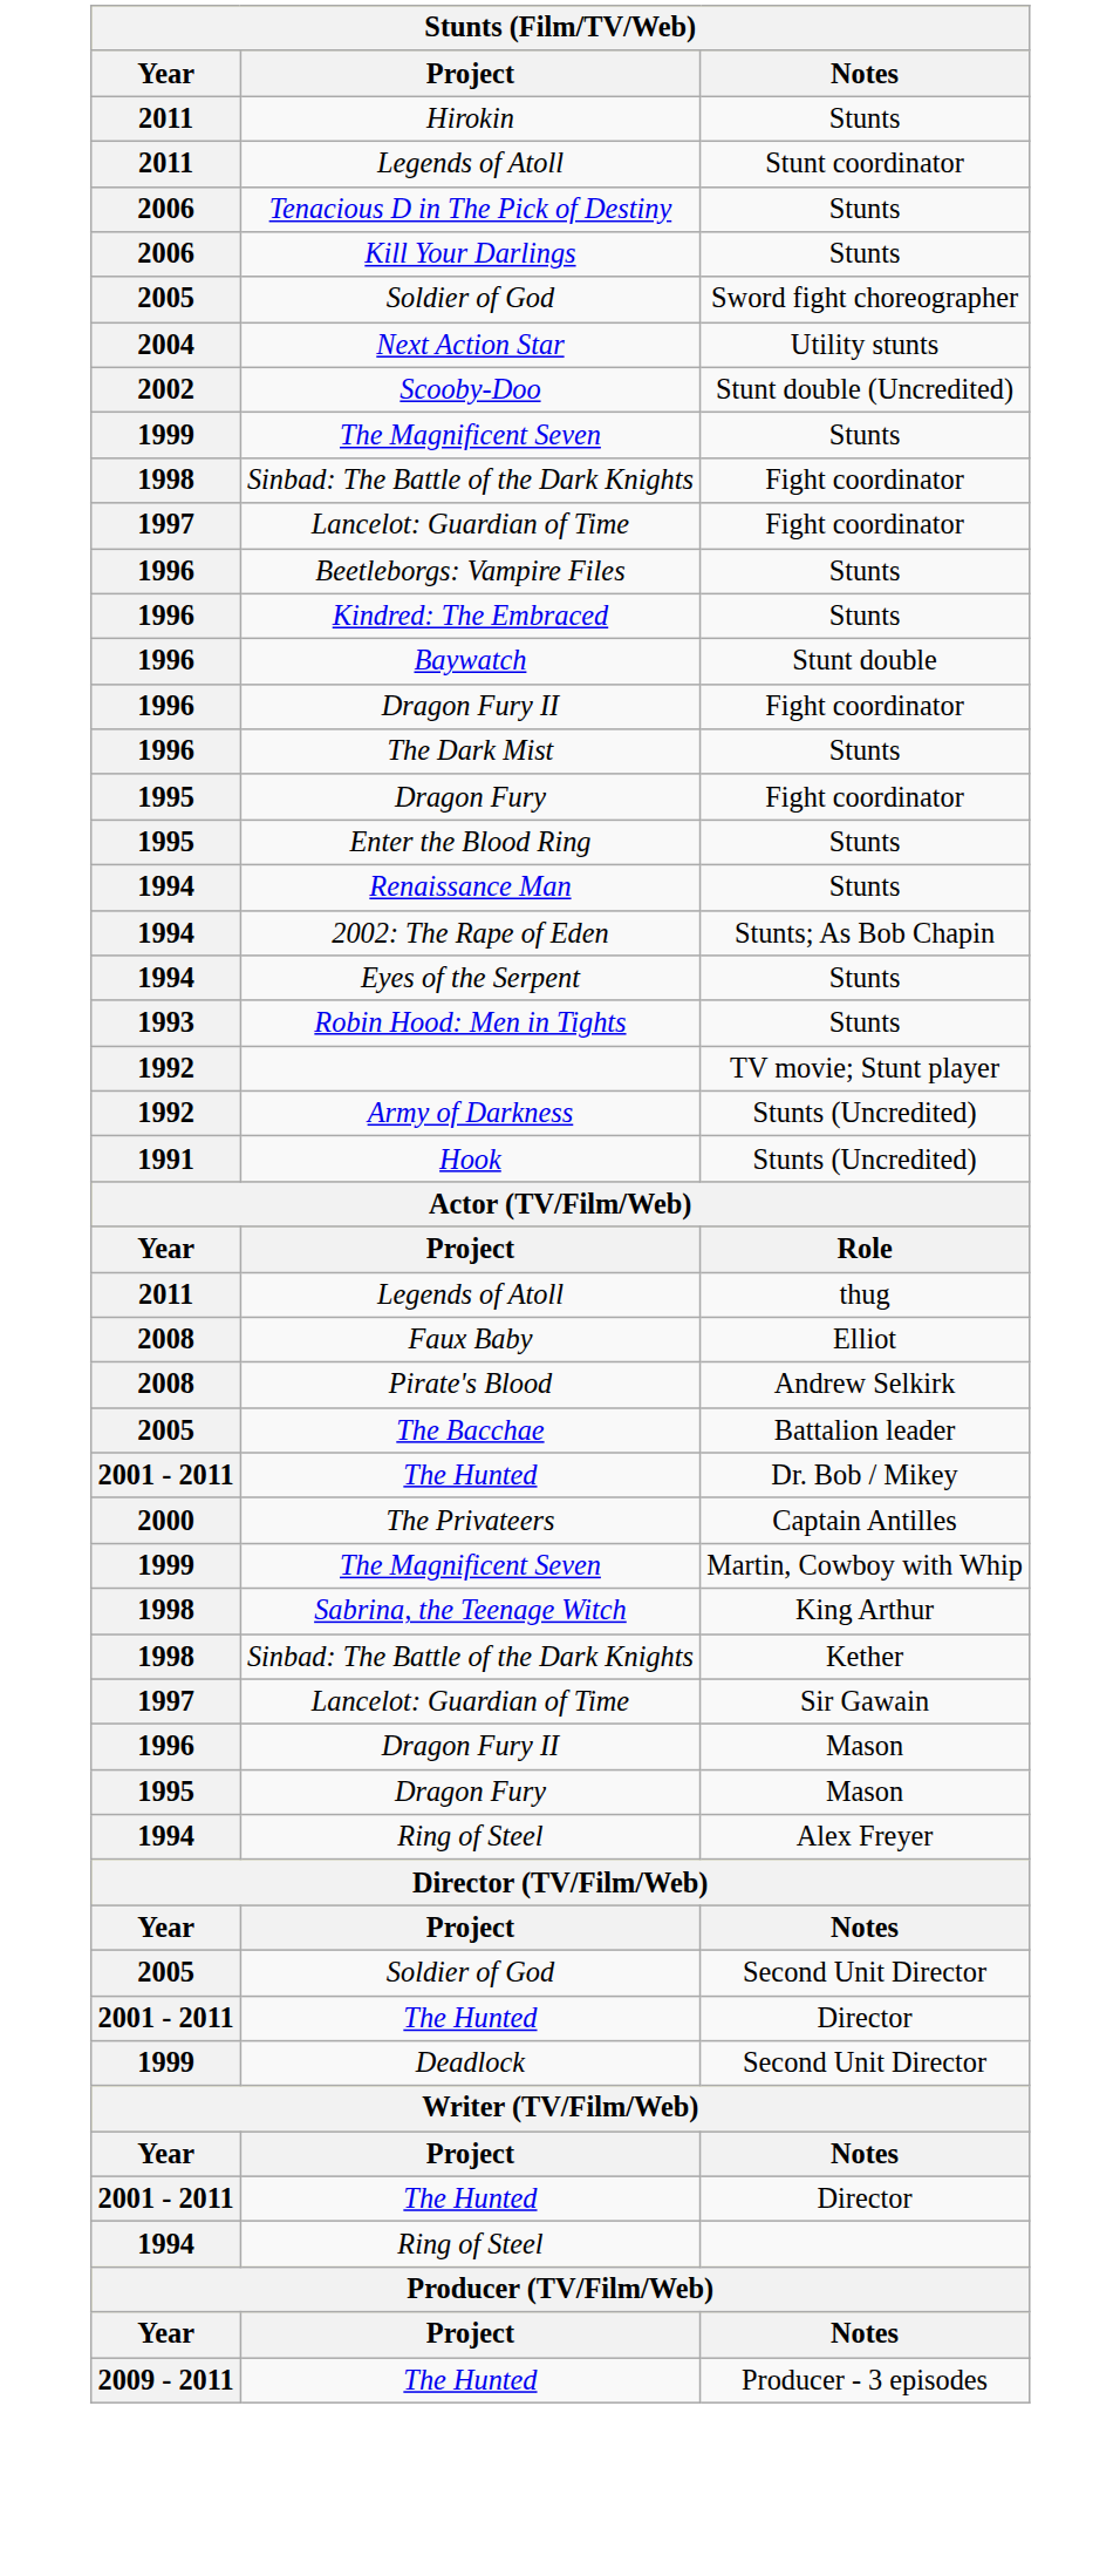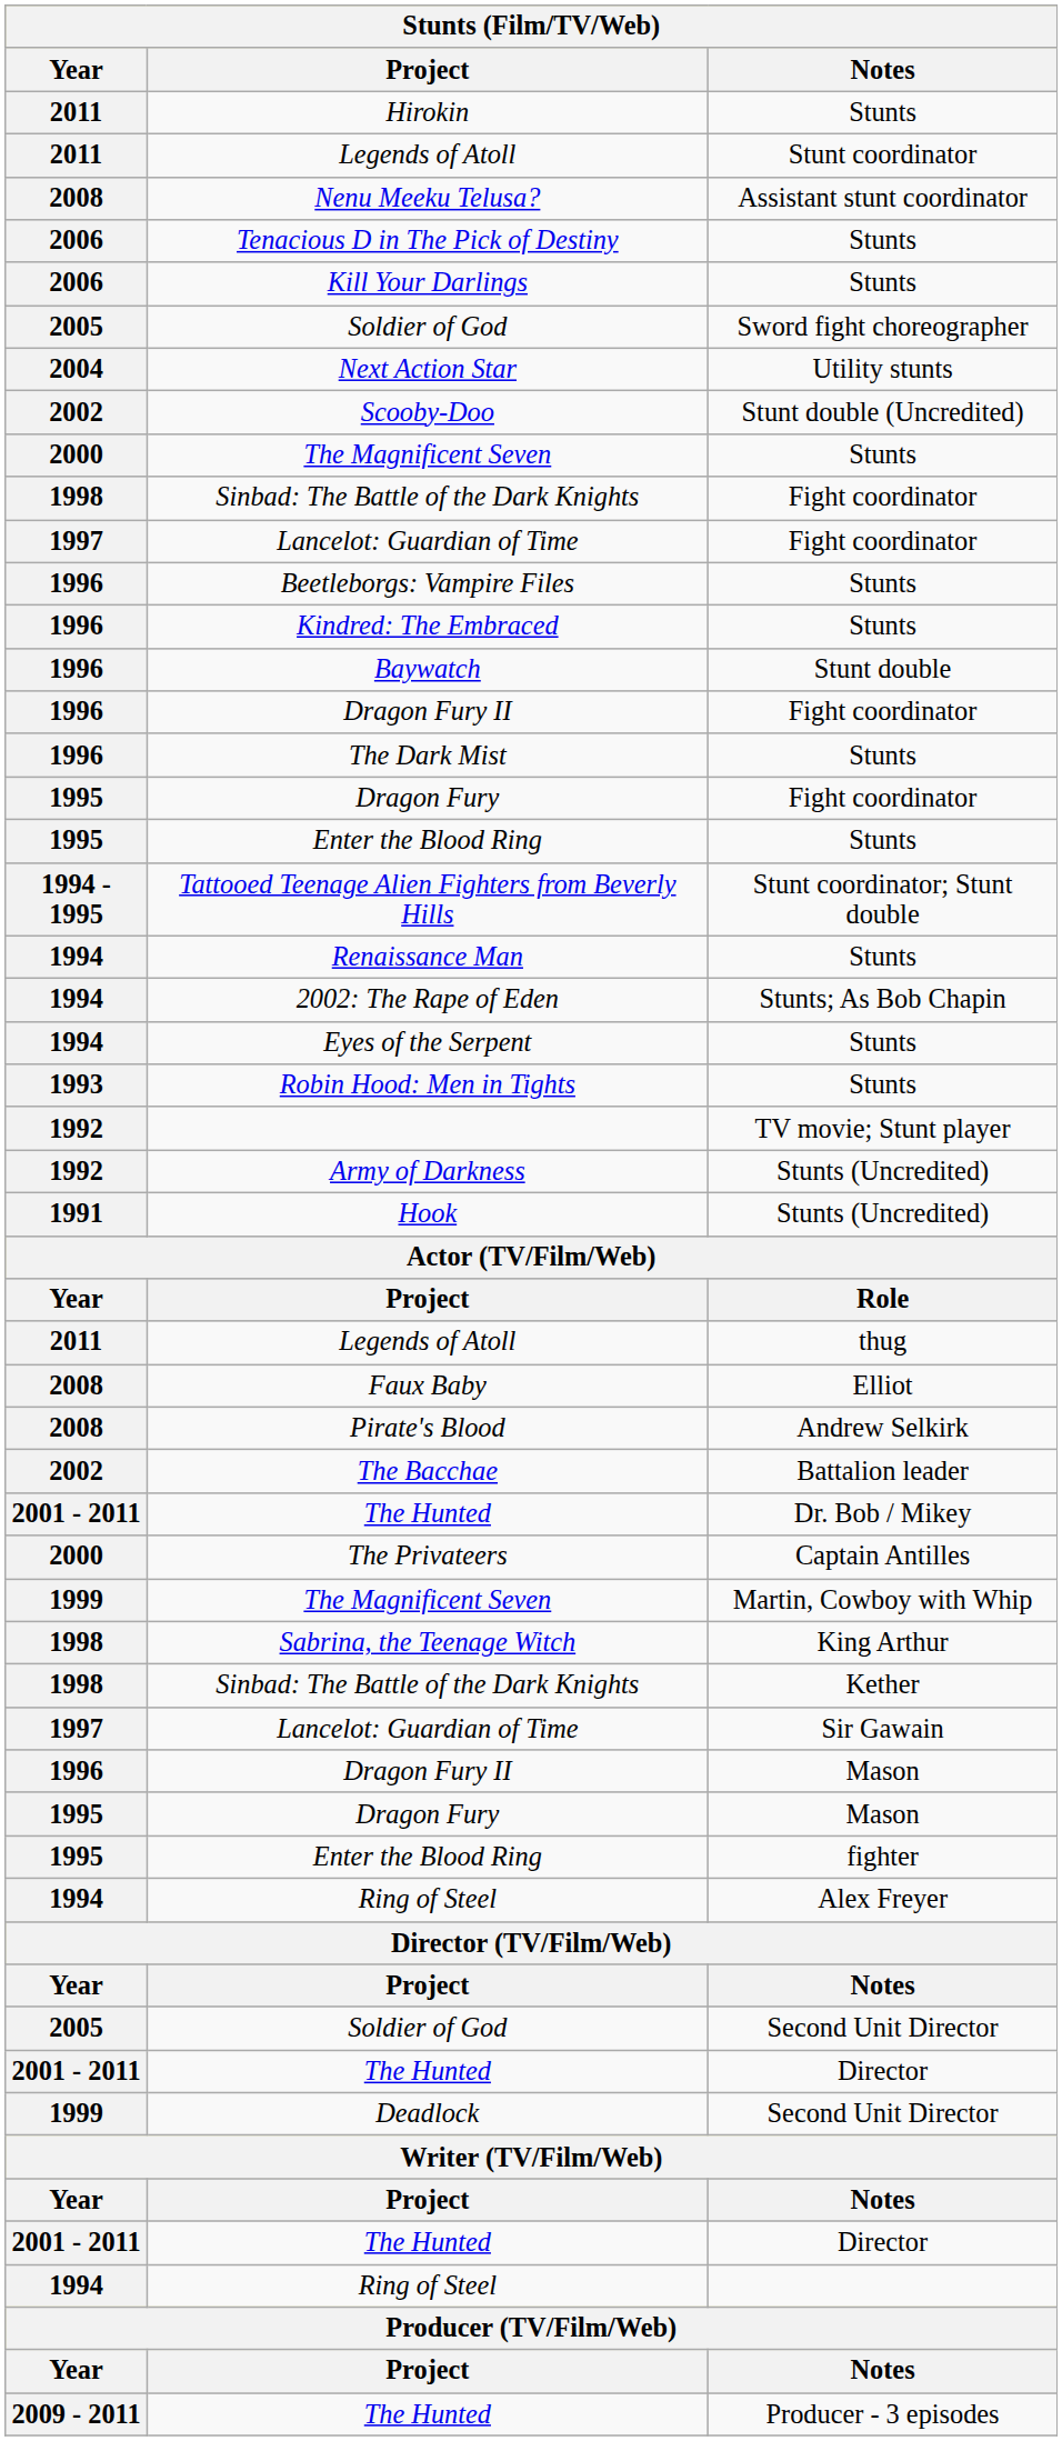+ row: 2008 | Nenu Meeku Telusa? | Assistant stunt coordinator
The Magnificent Seven / Stunts | Year: 1999 -> 2000
+ row: 1994 - 1995 | Tattooed Teenage Alien Fighters from Beverly Hills | Stunt coordinator; Stunt double
The Bacchae | Year: 2005 -> 2002
+ row: 1995 | Enter the Blood Ring | fighter
